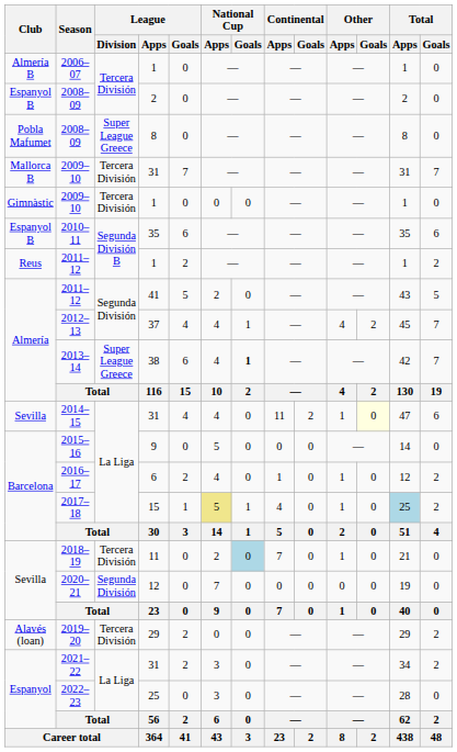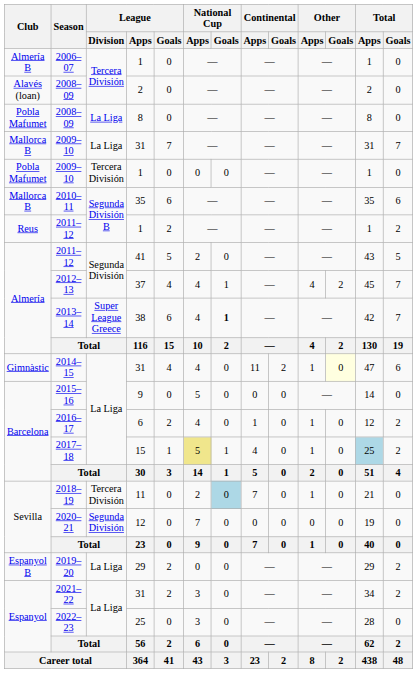2008–09 / 2 | Club: Espanyol B -> Alavés (loan)
2008–09 / 8 | League / Division: Super League Greece -> La Liga
2009–10 / 31 | League / Division: Tercera División -> La Liga
2009–10 / 1 | Club: Gimnàstic -> Pobla Mafumet
2010–11 | Club: Espanyol B -> Mallorca B
2014–15 | Club: Sevilla -> Gimnàstic
2019–20 | Club: Alavés (loan) -> Espanyol B
2019–20 | League / Division: Tercera División -> La Liga
